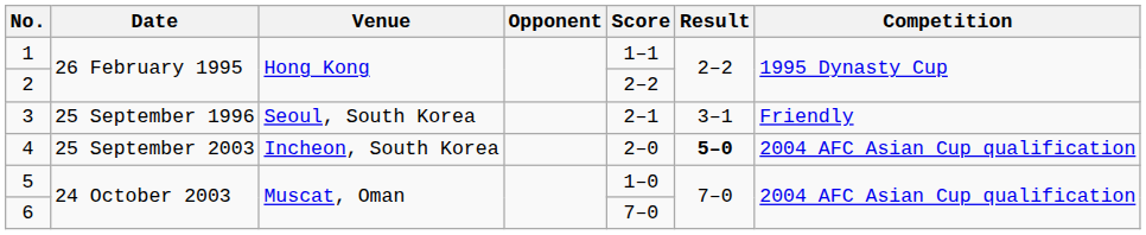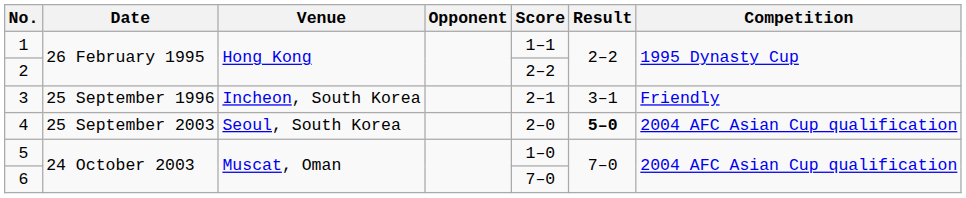3 | Venue: Seoul, South Korea -> Incheon, South Korea
4 | Venue: Incheon, South Korea -> Seoul, South Korea
